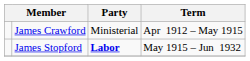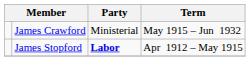James Crawford | Term: Apr 1912 – May 1915 -> May 1915 – Jun 1932
James Stopford | Term: May 1915 – Jun 1932 -> Apr 1912 – May 1915
